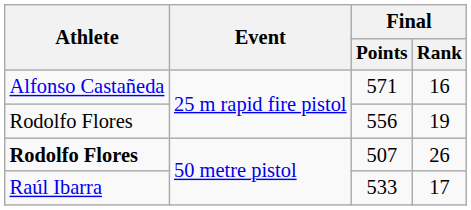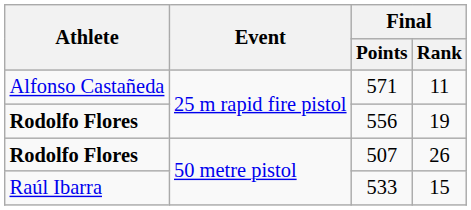571 | Final / Rank: 16 -> 11
556 | Athlete: normal -> bold
533 | Final / Rank: 17 -> 15
